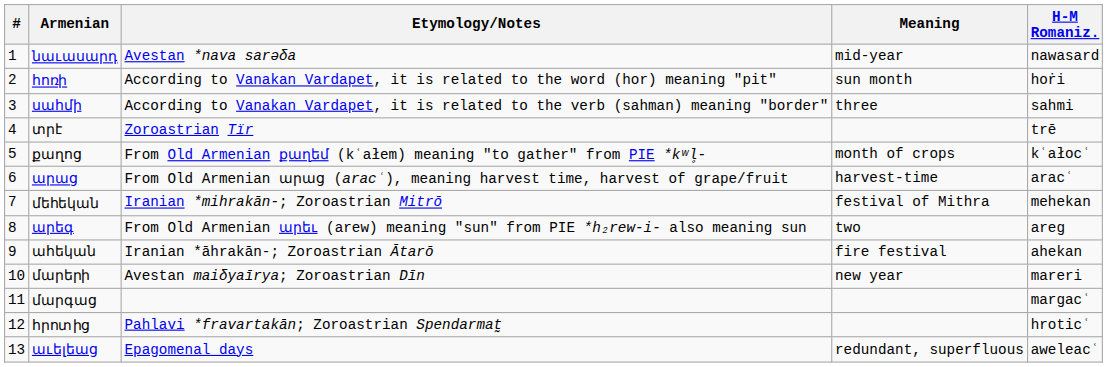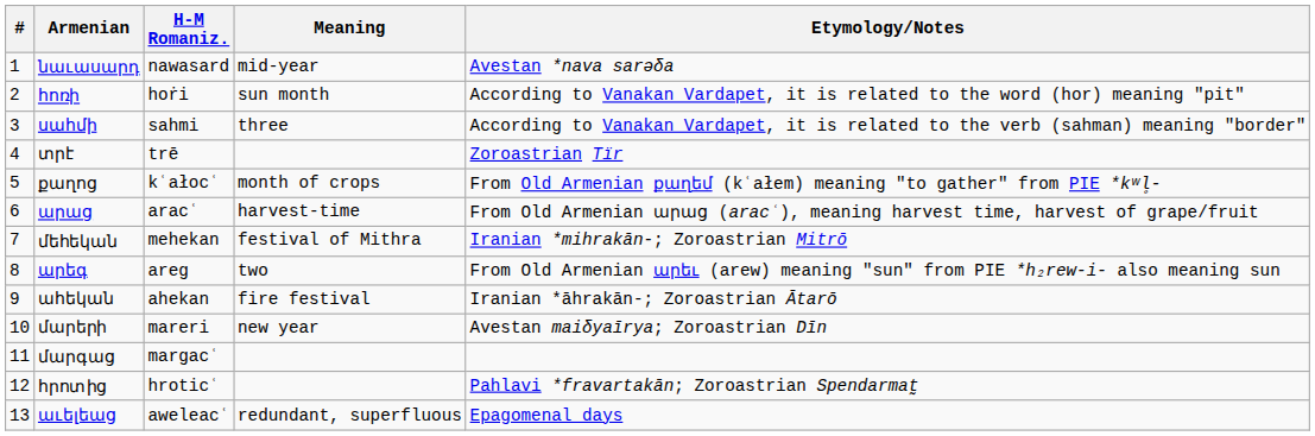columns swapped: H-M Romaniz. <-> Etymology/Notes
